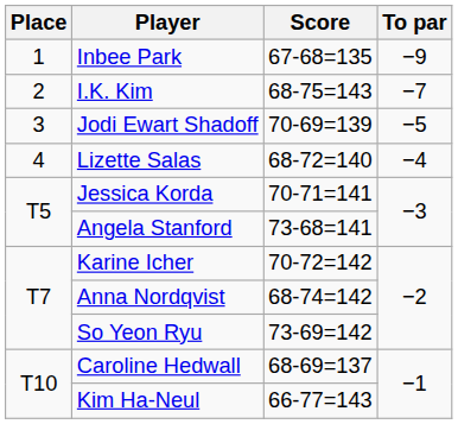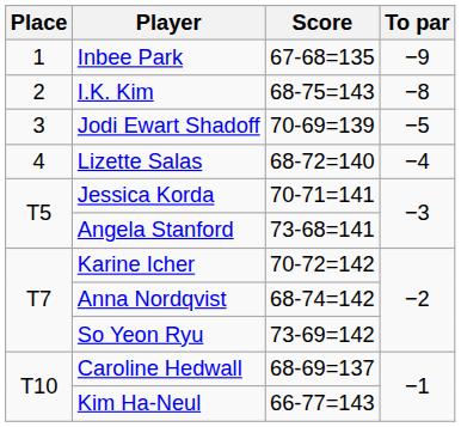I.K. Kim | To par: −7 -> −8
